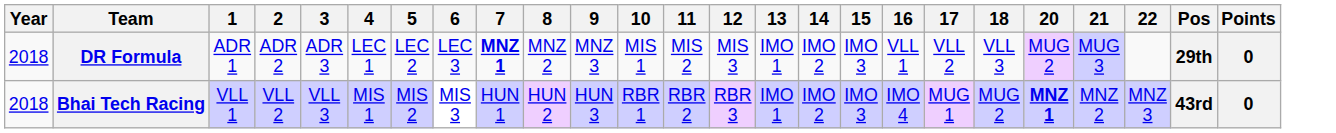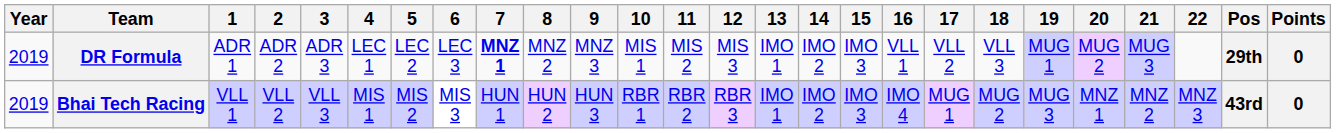+ column: 19 | MUG 1 | MUG 3
DR Formula | Year: 2018 -> 2019
Bhai Tech Racing | Year: 2018 -> 2019
Bhai Tech Racing | 20: bold -> normal
